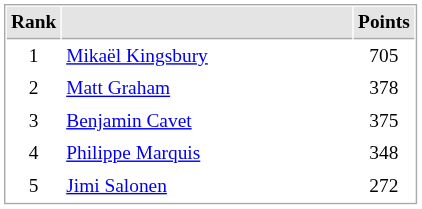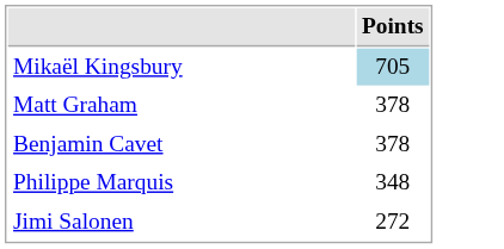- column: Rank | 1 | 2 | 3 | 4 | 5
Mikaël Kingsbury | Points: no background -> lightblue background
Benjamin Cavet | Points: 375 -> 378
